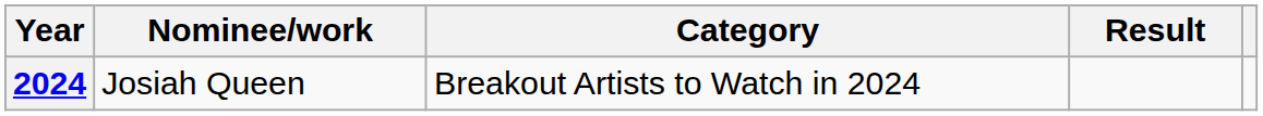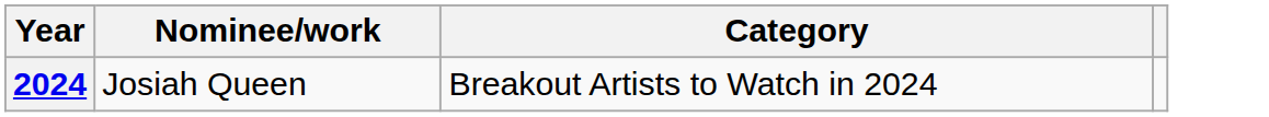- column: Result
